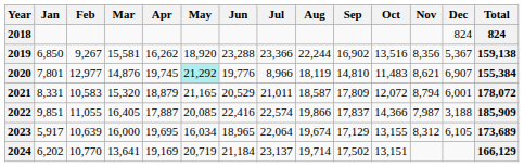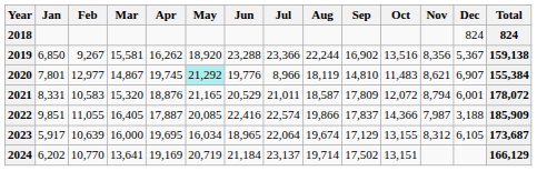2020 | Mar: 14,876 -> 14,867
2021 | Apr: 18,879 -> 18,876
2023 | Total: 173,689 -> 173,687
